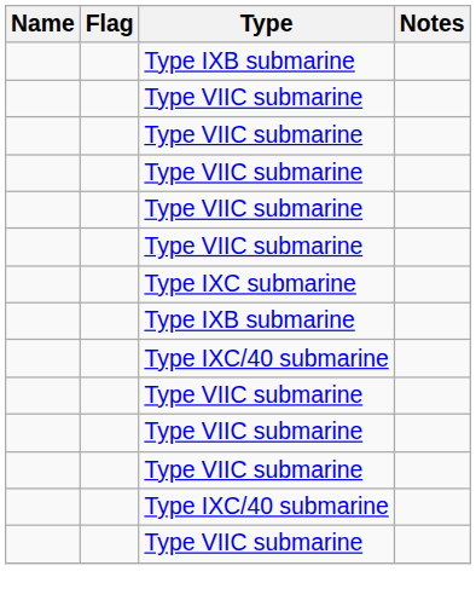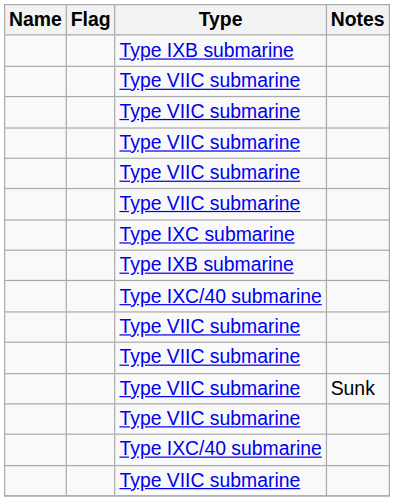+ row: Type VIIC submarine | Sunk
